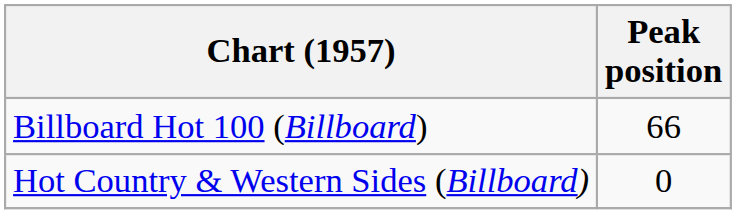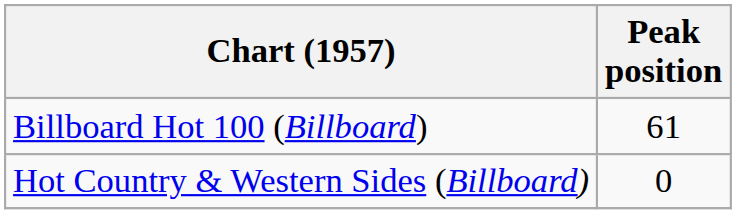Billboard Hot 100 (Billboard) | Peak position: 66 -> 61
